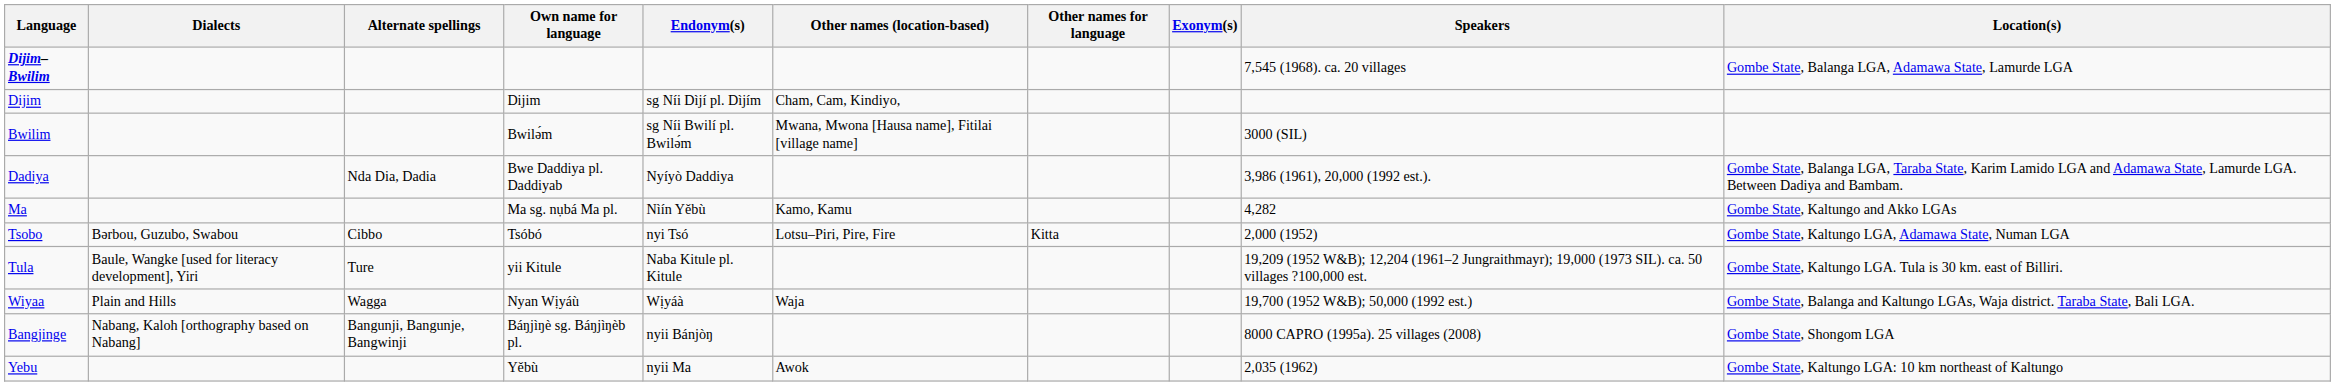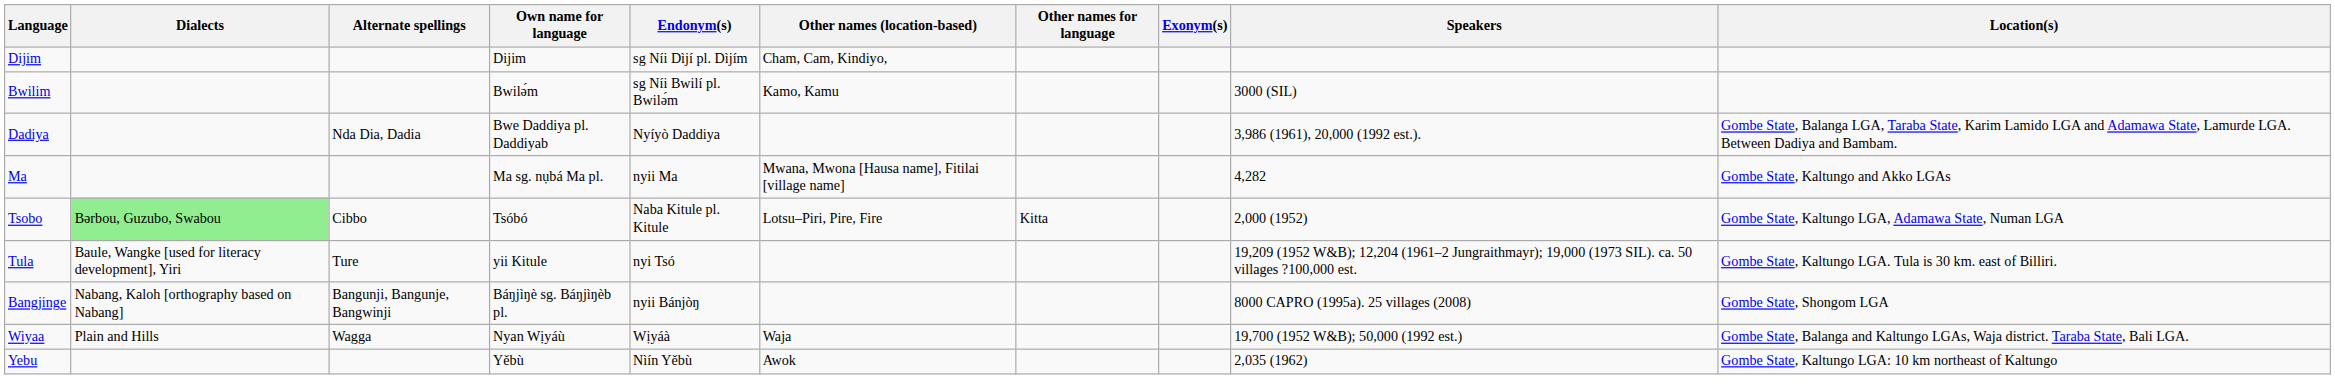- row: Dijim–Bwilim | 7,545 (1968). ca. 20 villages | Gombe State, Balanga LGA, Adamawa State, Lamurde LGA
Bwilim | Other names (location-based): Mwana, Mwona [Hausa name], Fitilai [village name] -> Kamo, Kamu
Ma | Endonym(s): Nìín Yěbù -> nyii Ma
Ma | Other names (location-based): Kamo, Kamu -> Mwana, Mwona [Hausa name], Fitilai [village name]
Tsobo | Dialects: no background -> lightgreen background
Tsobo | Endonym(s): nyi Tsó -> Naba Kitule pl. Kitule
Tula | Endonym(s): Naba Kitule pl. Kitule -> nyi Tsó
rows swapped: Wiyaa <-> Bangjinge
Yebu | Endonym(s): nyii Ma -> Nìín Yěbù
